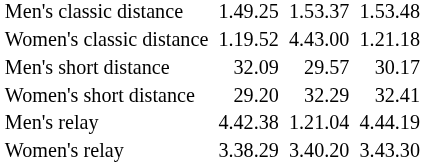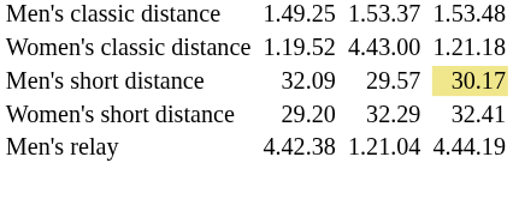Men's short distance | column 7: no background -> khaki background
- row: Women's relay | 3.38.29 | 3.40.20 | 3.43.30
